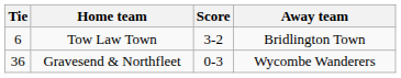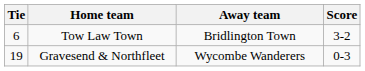columns swapped: Score <-> Away team
Gravesend & Northfleet | Tie: 36 -> 19
